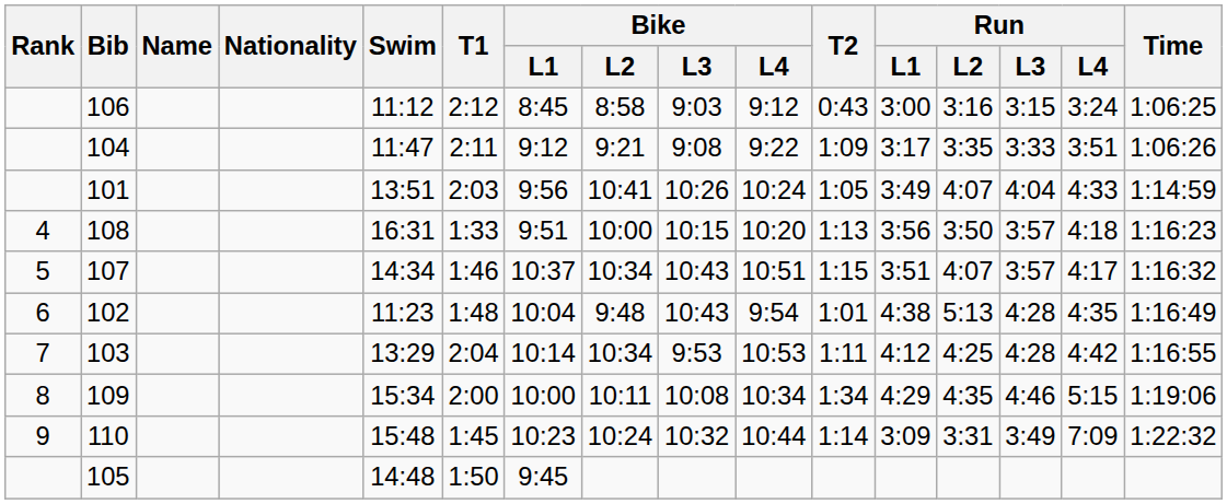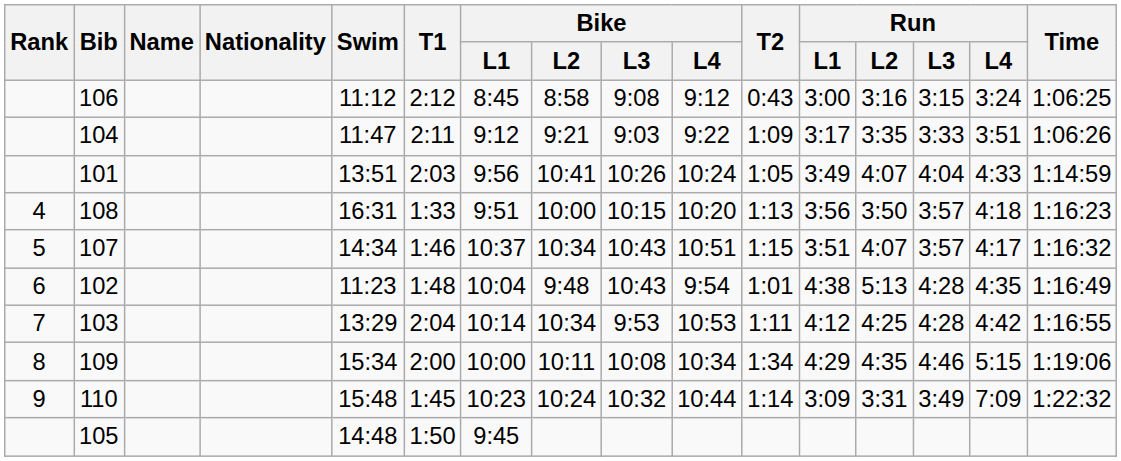106 | Bike / L3: 9:03 -> 9:08
104 | Bike / L3: 9:08 -> 9:03
